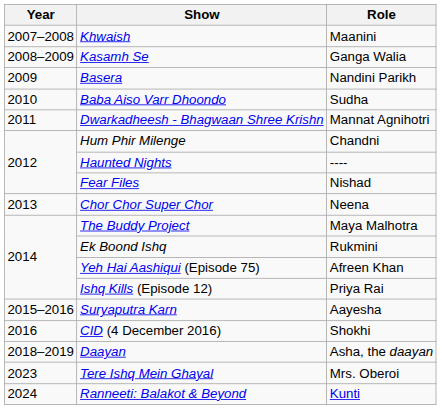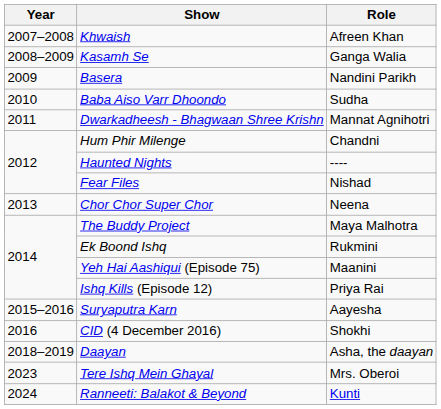Khwaish | Role: Maanini -> Afreen Khan
Yeh Hai Aashiqui (Episode 75) | Role: Afreen Khan -> Maanini
